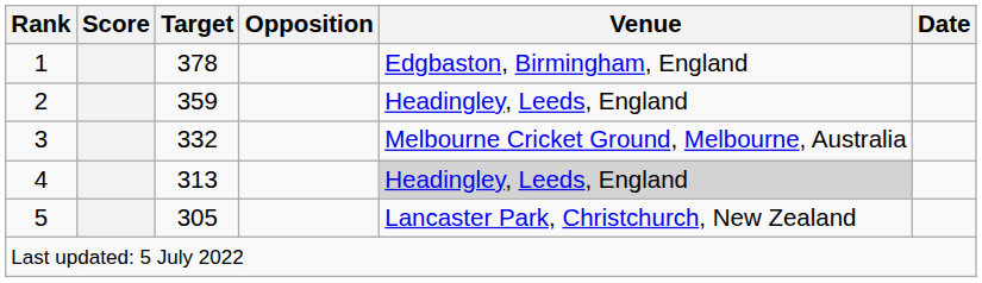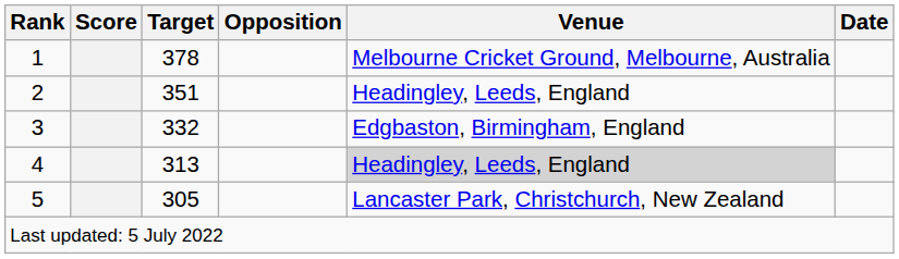1 | Venue: Edgbaston, Birmingham, England -> Melbourne Cricket Ground, Melbourne, Australia
2 | Target: 359 -> 351
3 | Venue: Melbourne Cricket Ground, Melbourne, Australia -> Edgbaston, Birmingham, England
